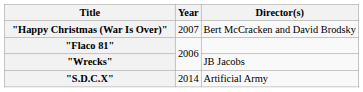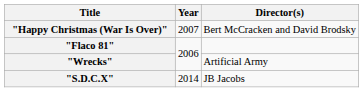"Wrecks" | Director(s): JB Jacobs -> Artificial Army
"S.D.C.X" | Director(s): Artificial Army -> JB Jacobs
